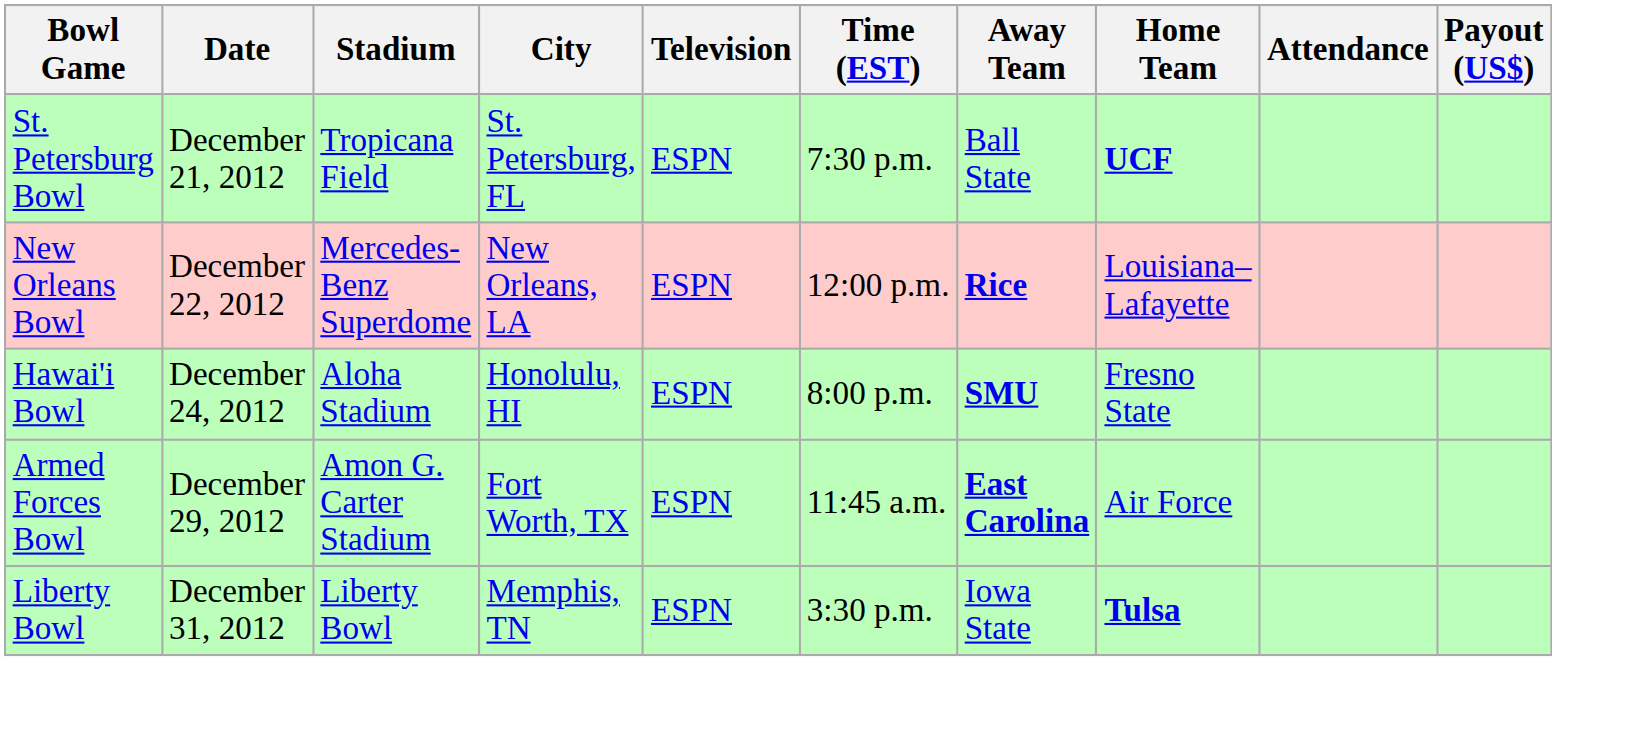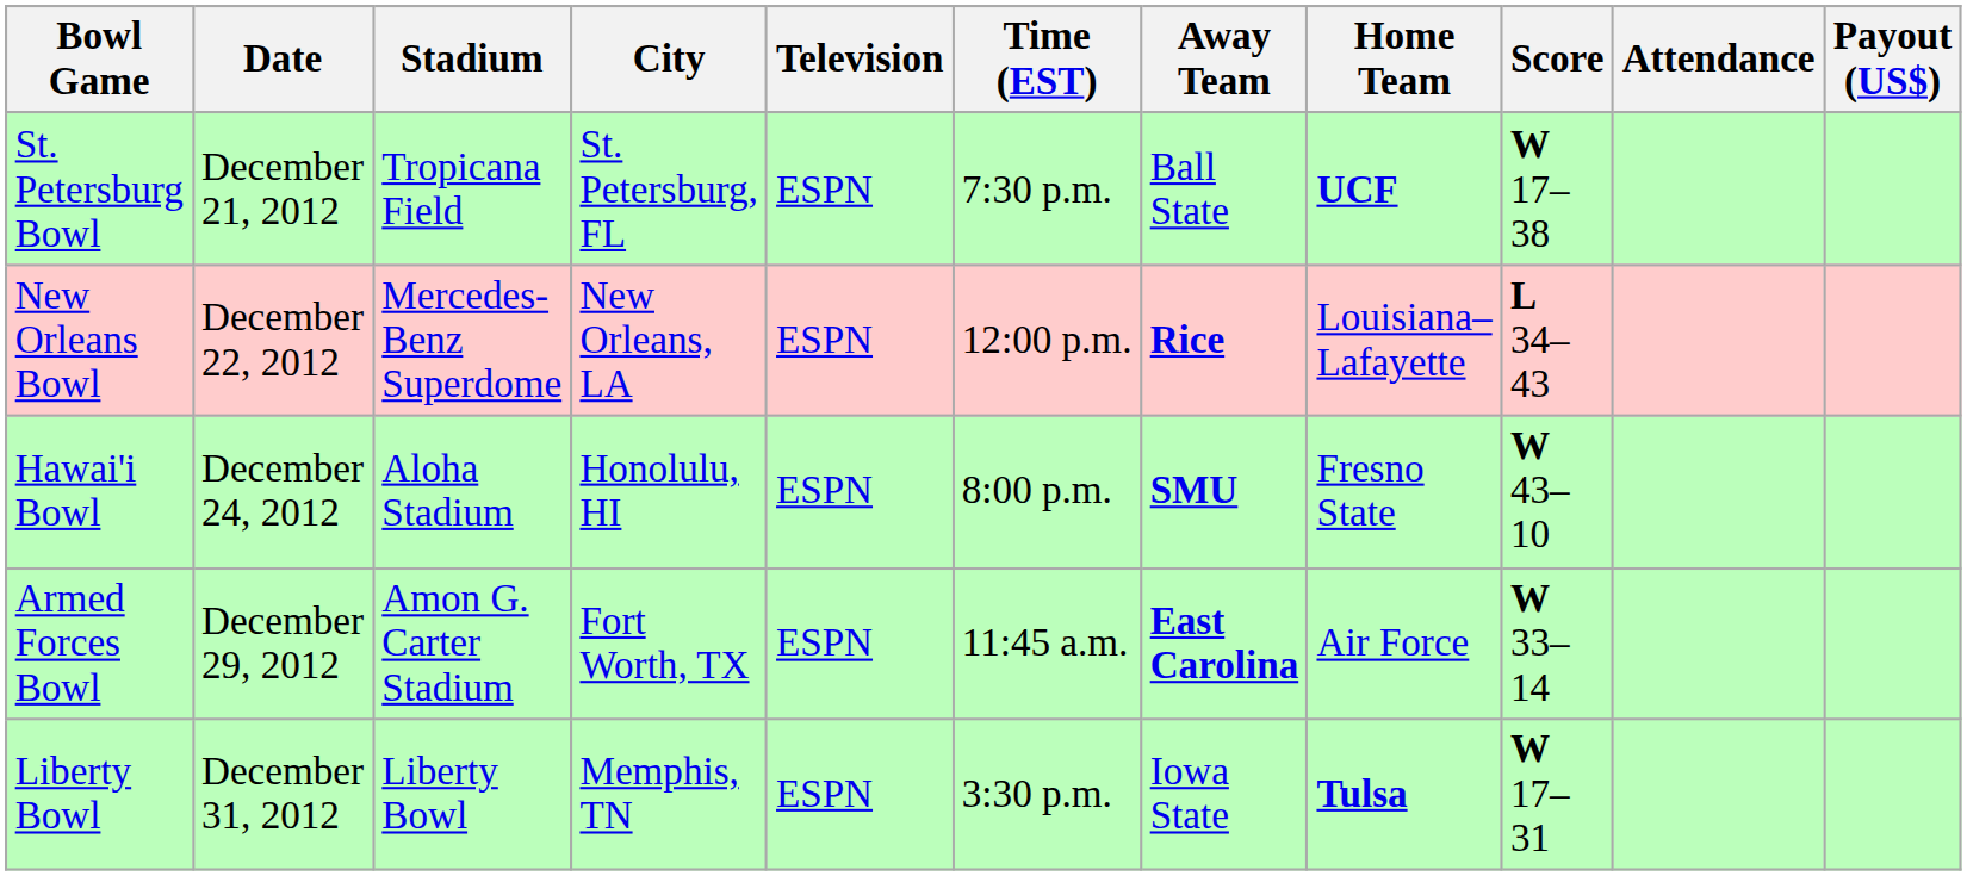+ column: Score | W 17–38 | L 34–43 | W 43–10 | W 33–14 | W 17–31
